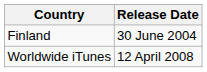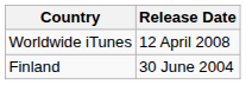rows swapped: Finland <-> Worldwide iTunes
